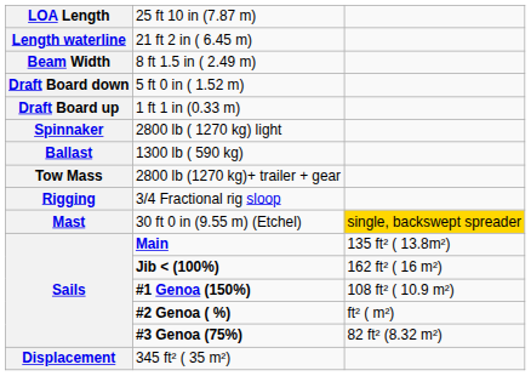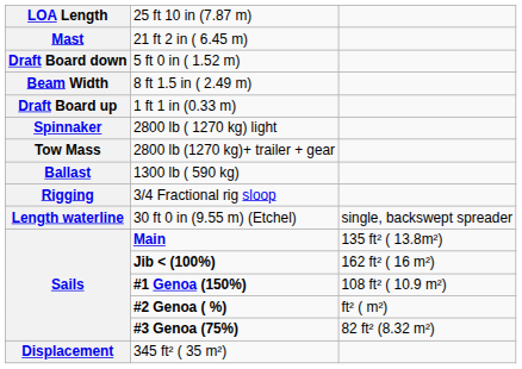21 ft 2 in ( 6.45 m) | column 1: Length waterline -> Mast
rows swapped: 8 ft 1.5 in ( 2.49 m) <-> 5 ft 0 in ( 1.52 m)
rows swapped: 1300 lb ( 590 kg) <-> 2800 lb (1270 kg)+ trailer + gear
30 ft 0 in (9.55 m) (Etchel) | column 1: Mast -> Length waterline
30 ft 0 in (9.55 m) (Etchel) | column 3: gold background -> no background
